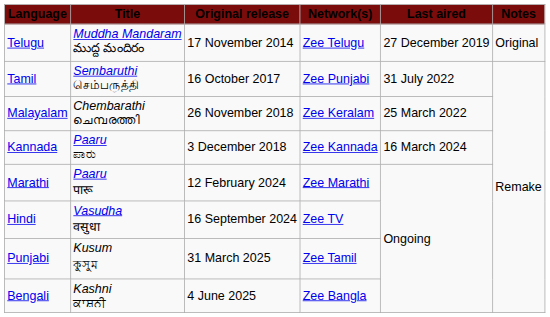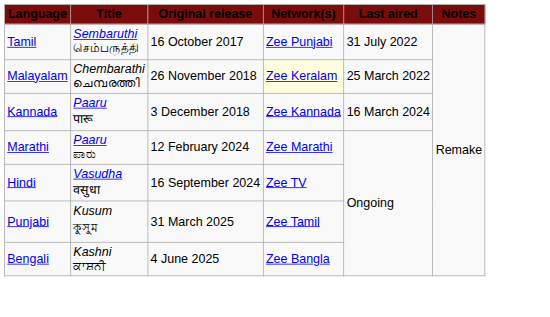- row: Telugu | Muddha Mandaram ముద్ద మందిరం | 17 November 2014 | Zee Telugu | 27 December 2019 | Original
Malayalam | Network(s): no background -> lightyellow background
Kannada | Title: Paaru ಪಾರು -> Paaru पारू
Marathi | Title: Paaru पारू -> Paaru ಪಾರು
